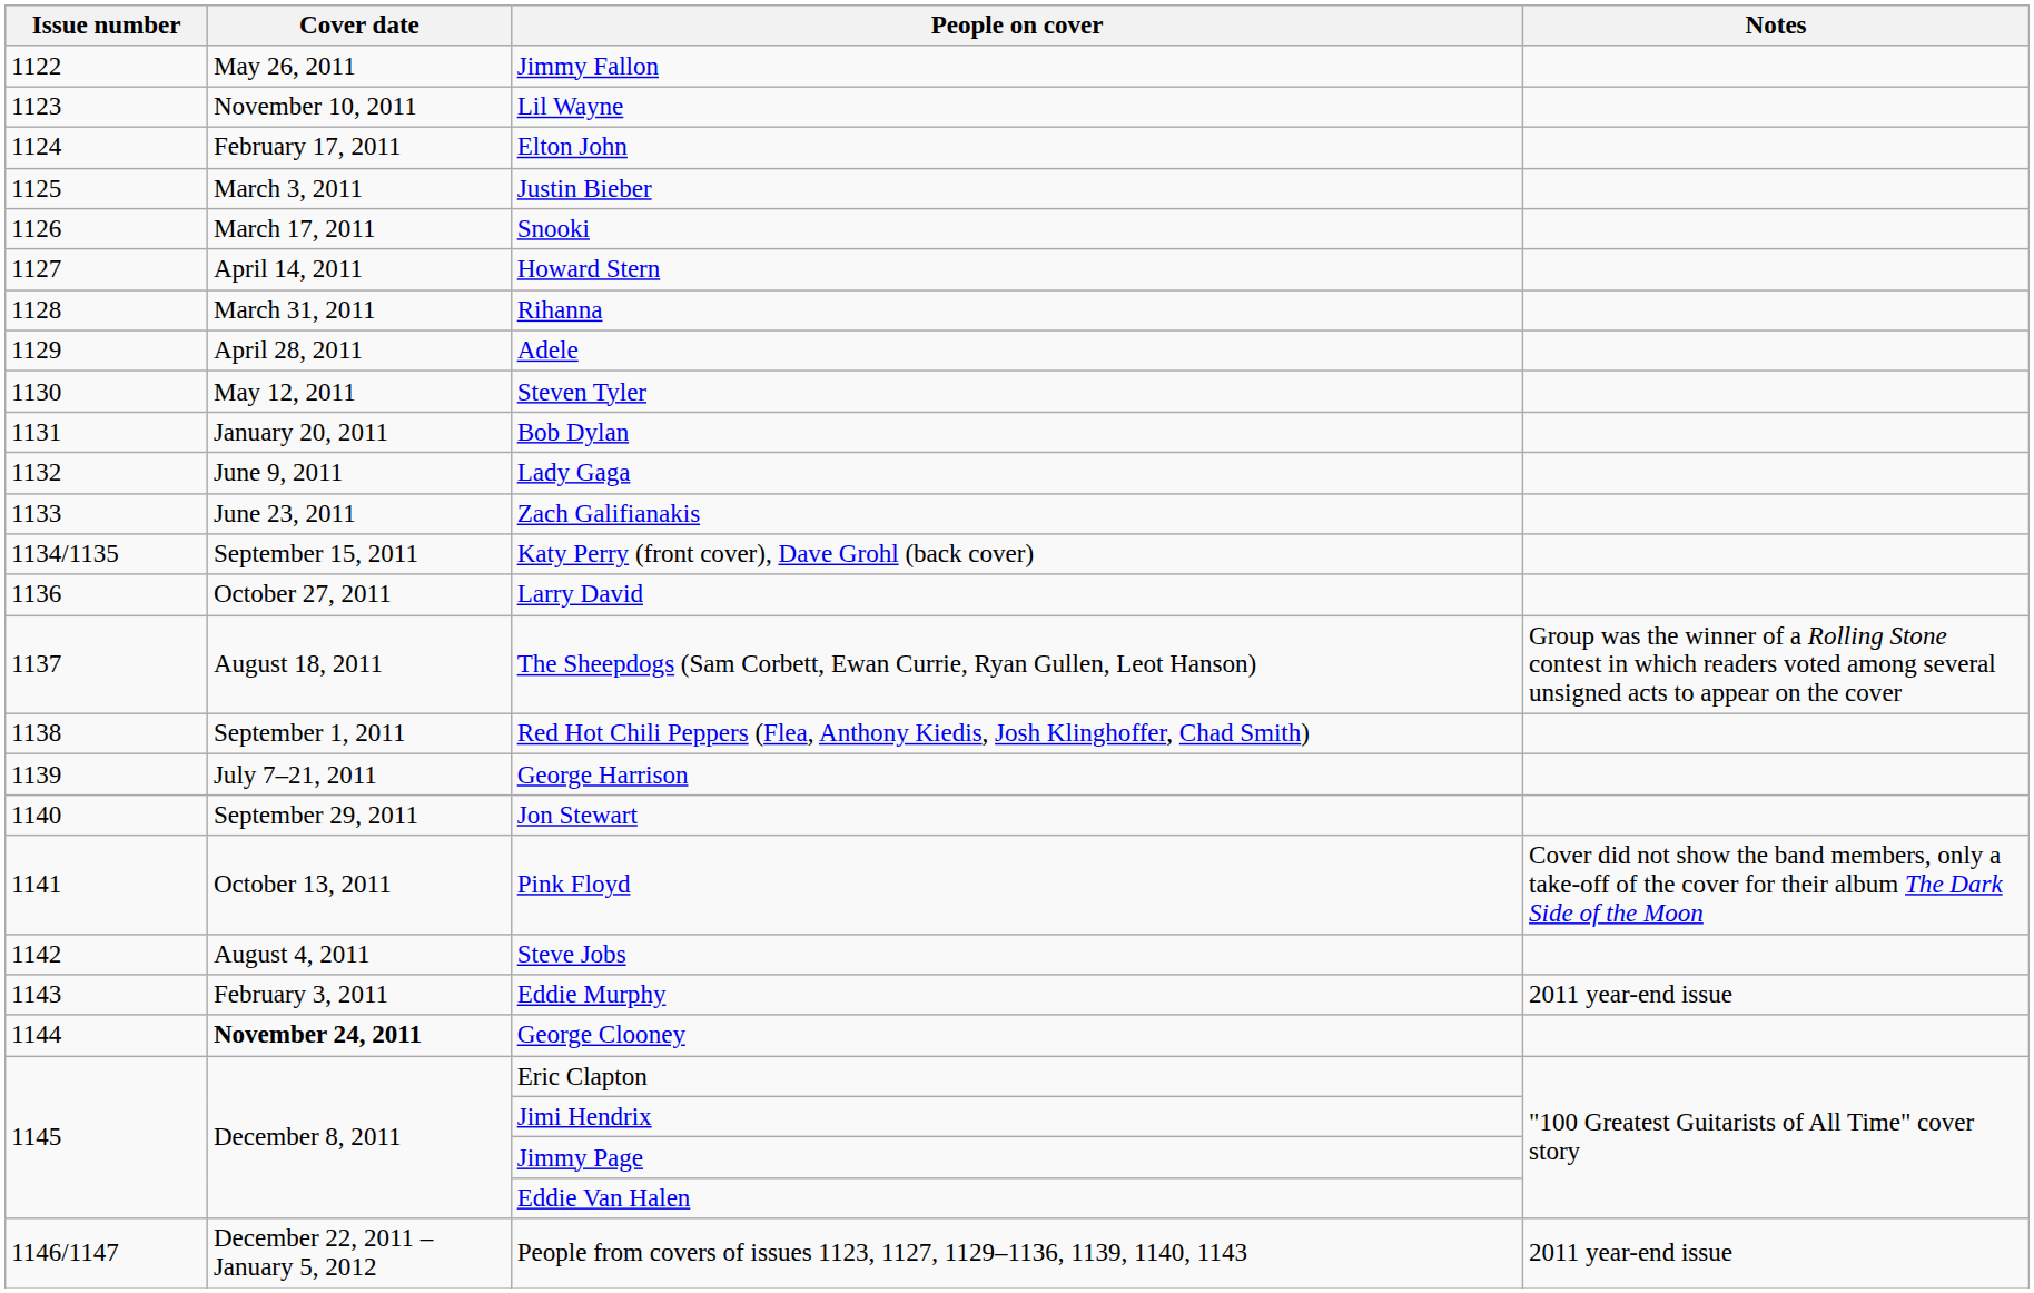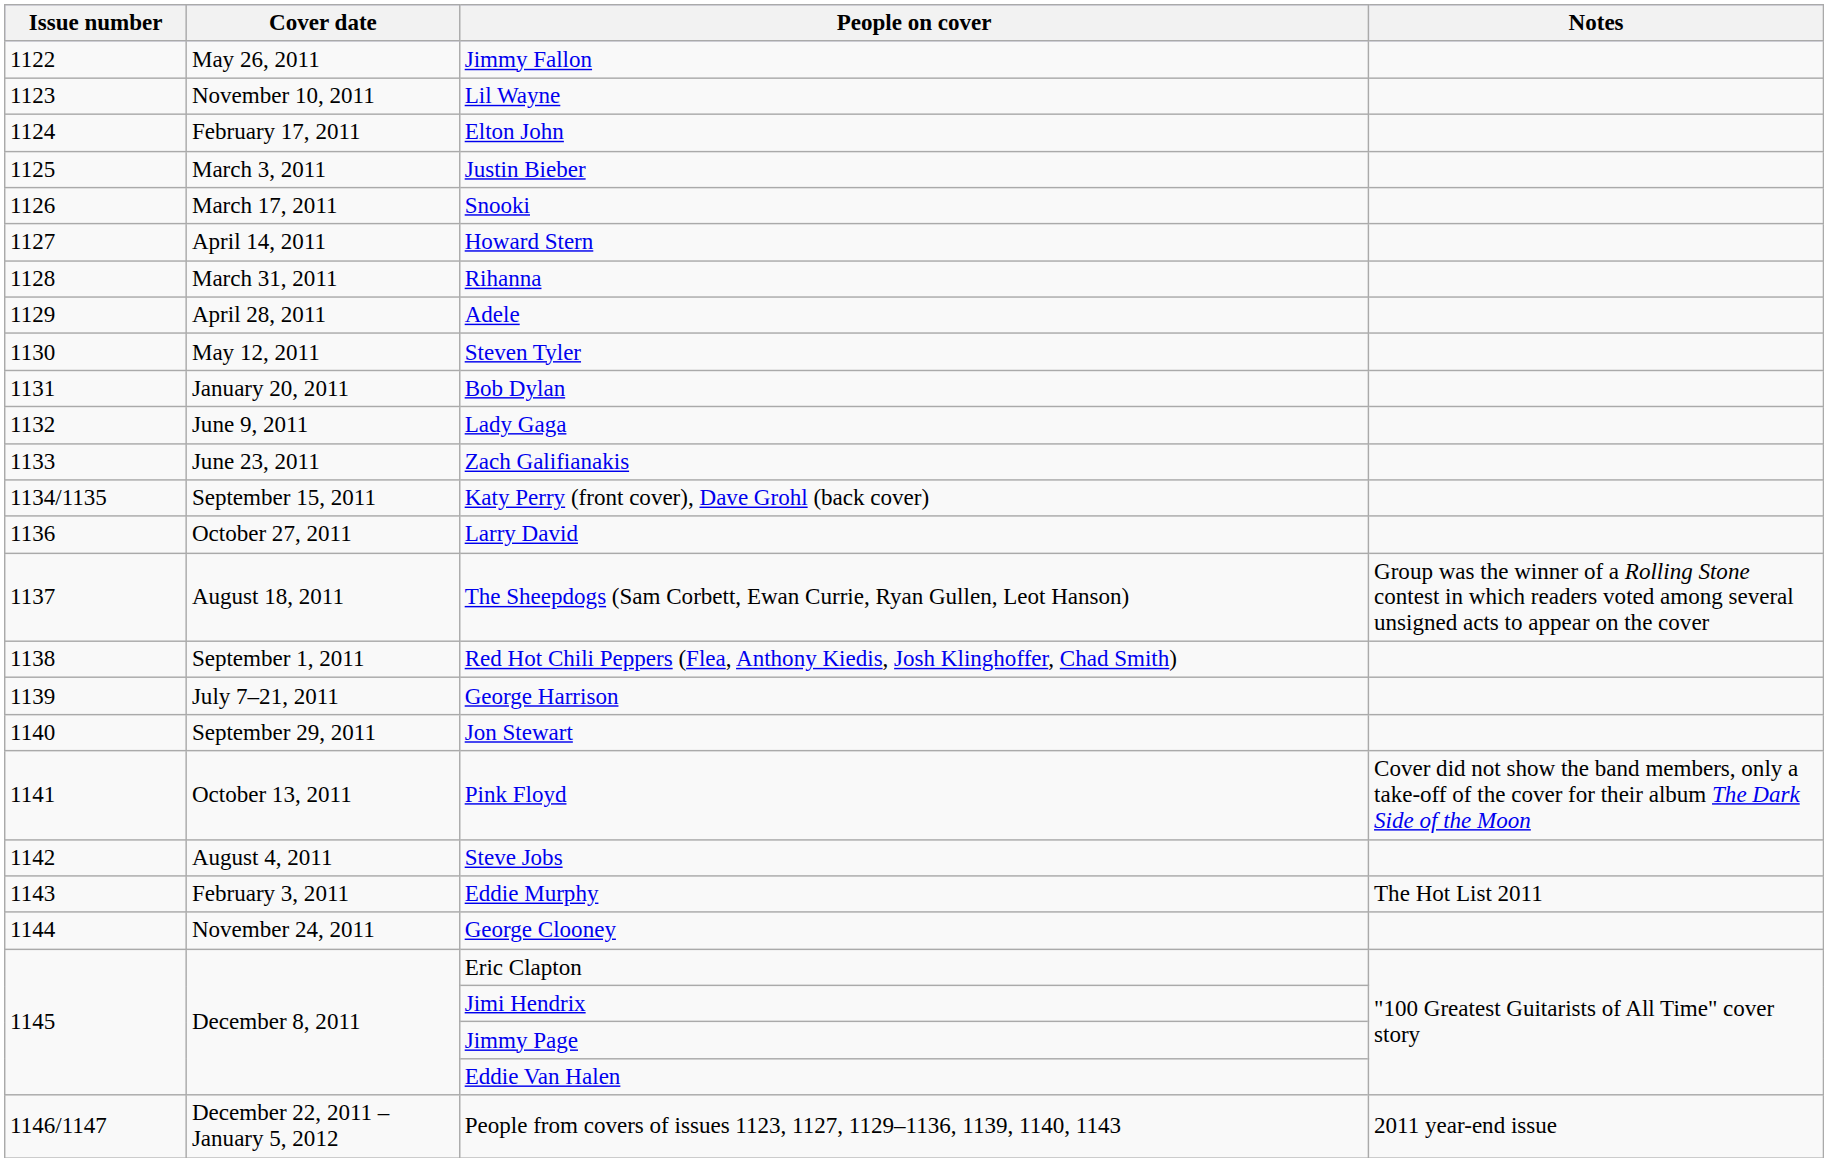Eddie Murphy | Notes: 2011 year-end issue -> The Hot List 2011
George Clooney | Cover date: bold -> normal
